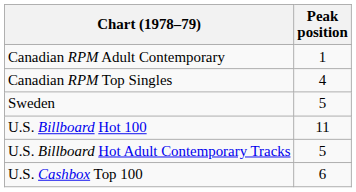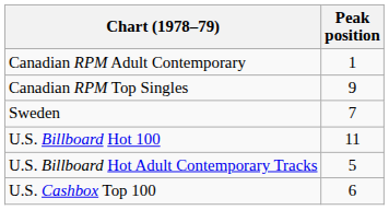Canadian RPM Top Singles | Peak position: 4 -> 9
Sweden | Peak position: 5 -> 7
